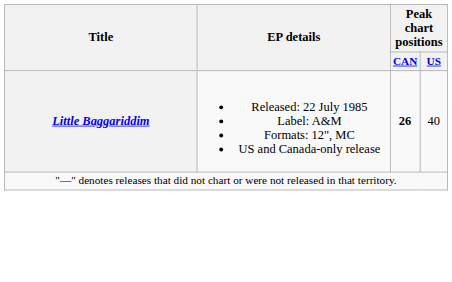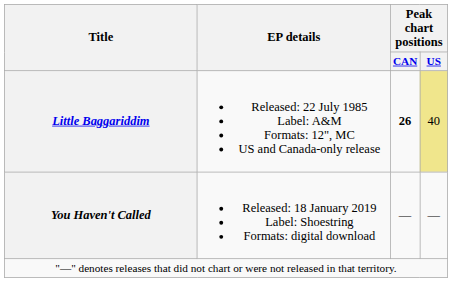Little Baggariddim | Peak chart positions / US: no background -> khaki background
+ row: You Haven't Called | Released: 18 January 2019 Label: Shoestring Formats: digital download | — | —
